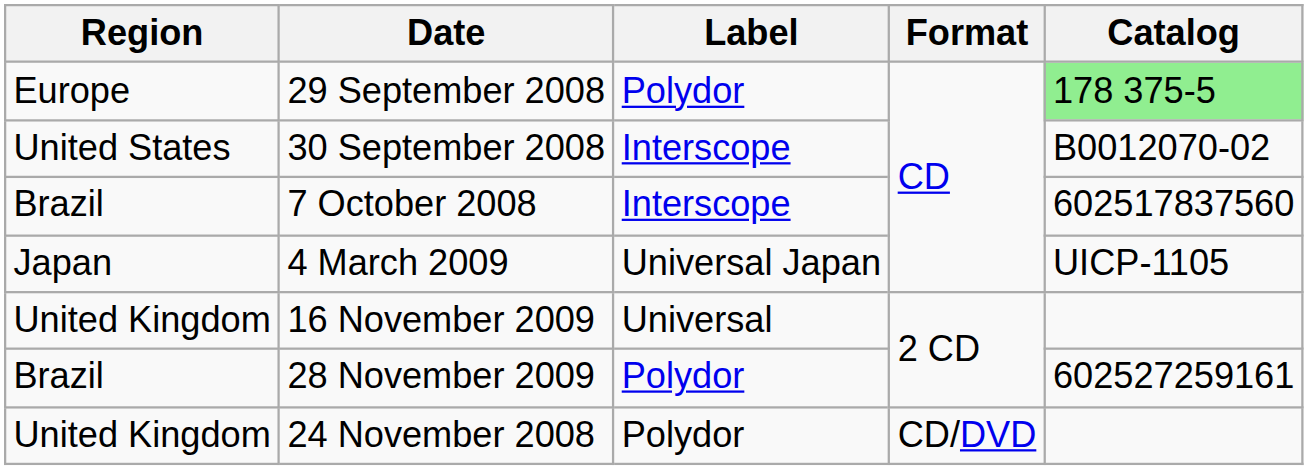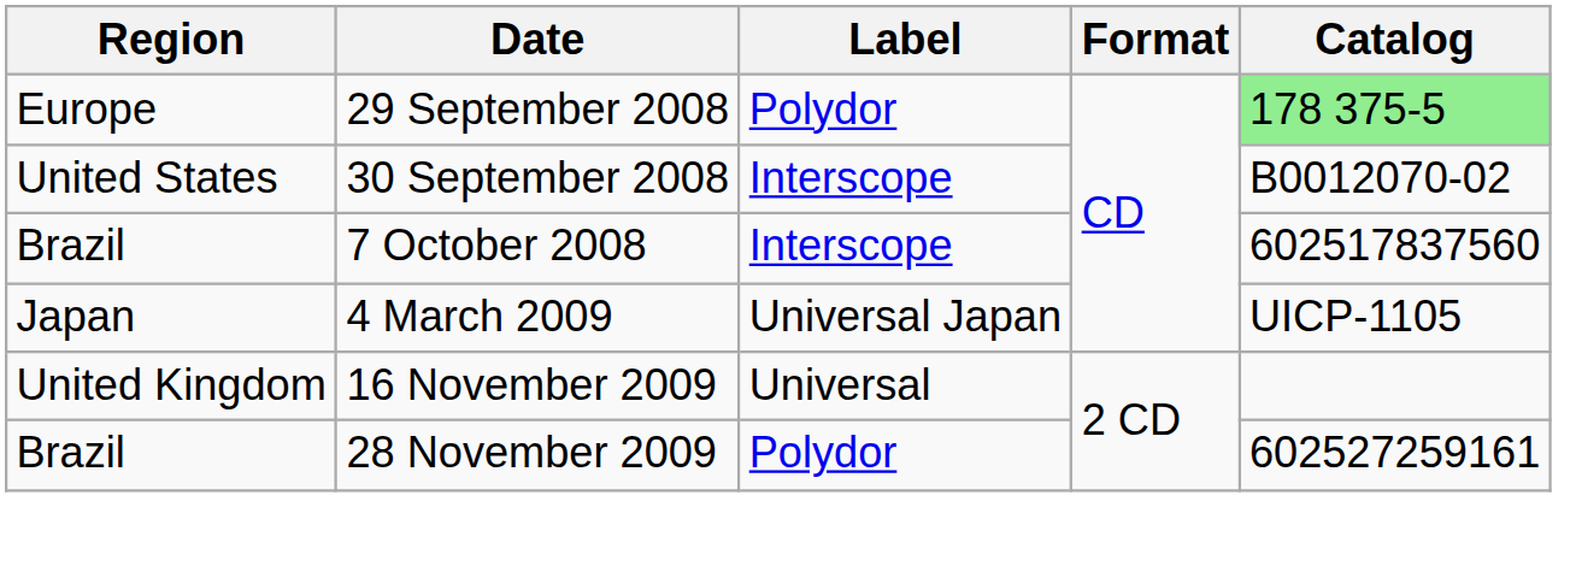- row: United Kingdom | 24 November 2008 | Polydor | CD/DVD
